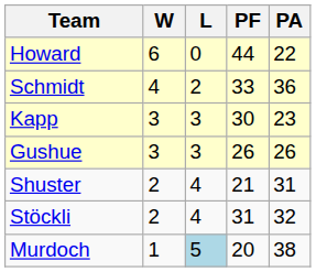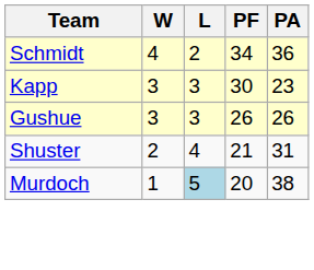- row: Howard | 6 | 0 | 44 | 22
Schmidt | PF: 33 -> 34
- row: Stöckli | 2 | 4 | 31 | 32
